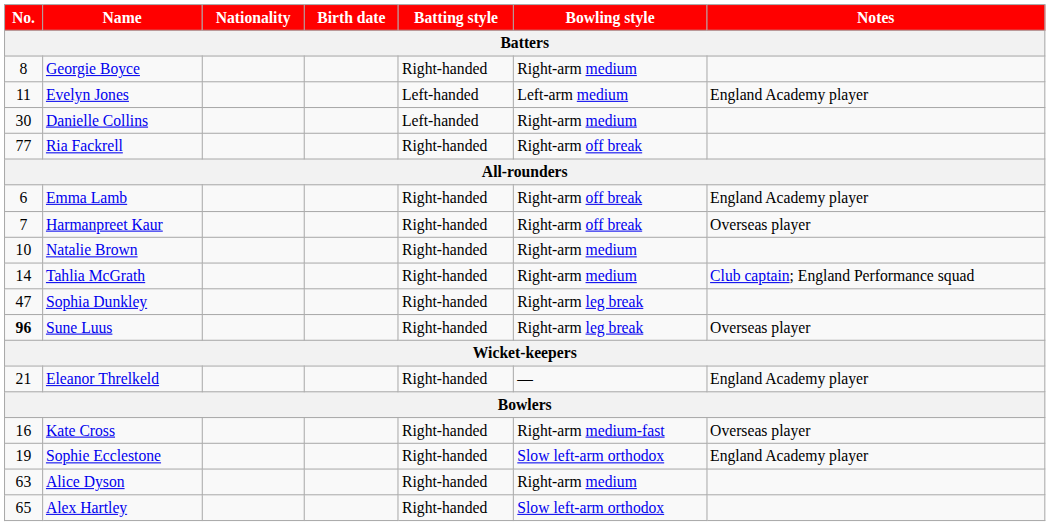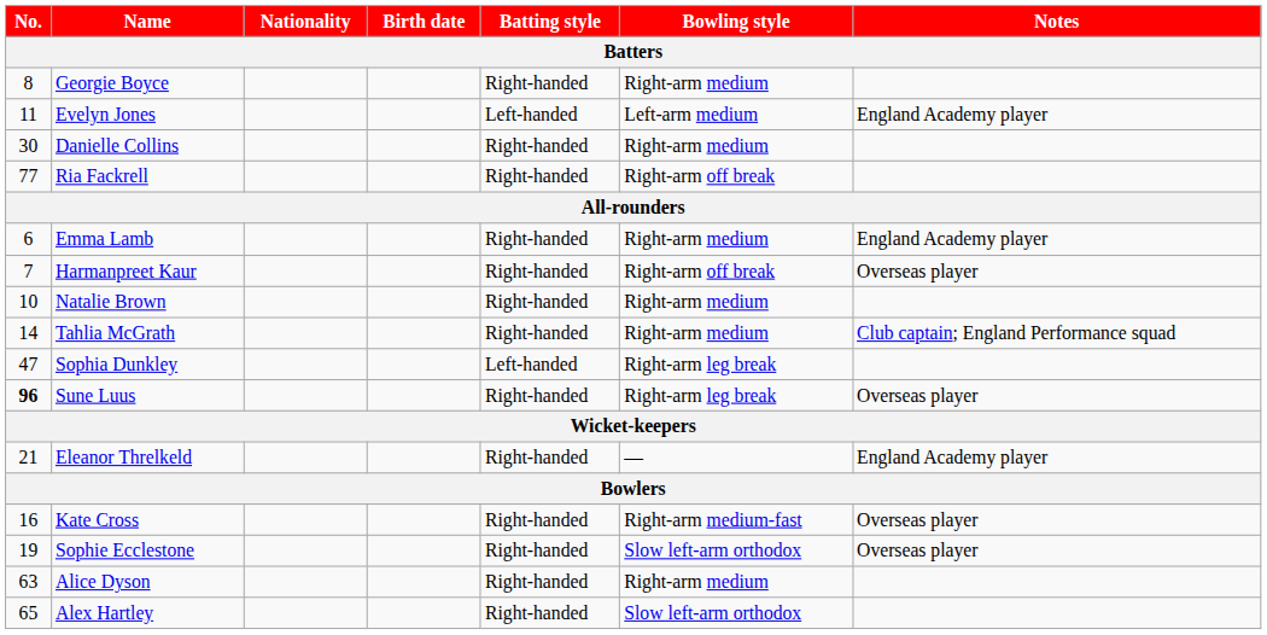Danielle Collins | Batting style: Left-handed -> Right-handed
Emma Lamb | Bowling style: Right-arm off break -> Right-arm medium
Sophia Dunkley | Batting style: Right-handed -> Left-handed
Sophie Ecclestone | Notes: England Academy player -> Overseas player
